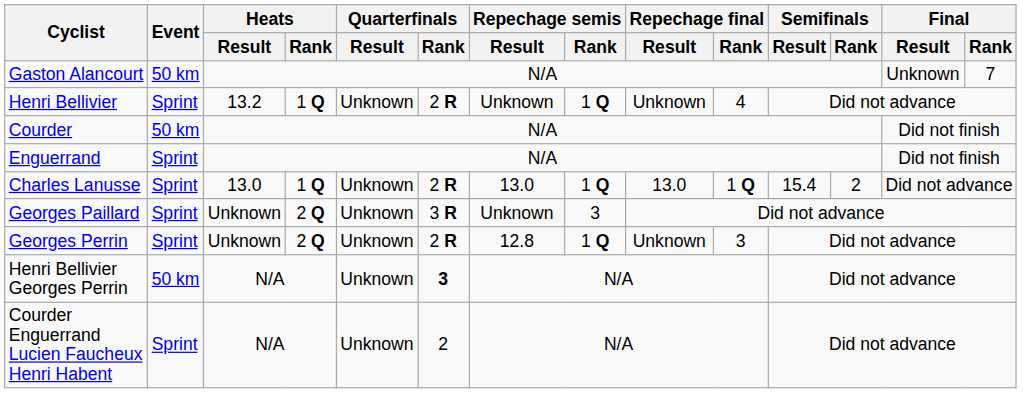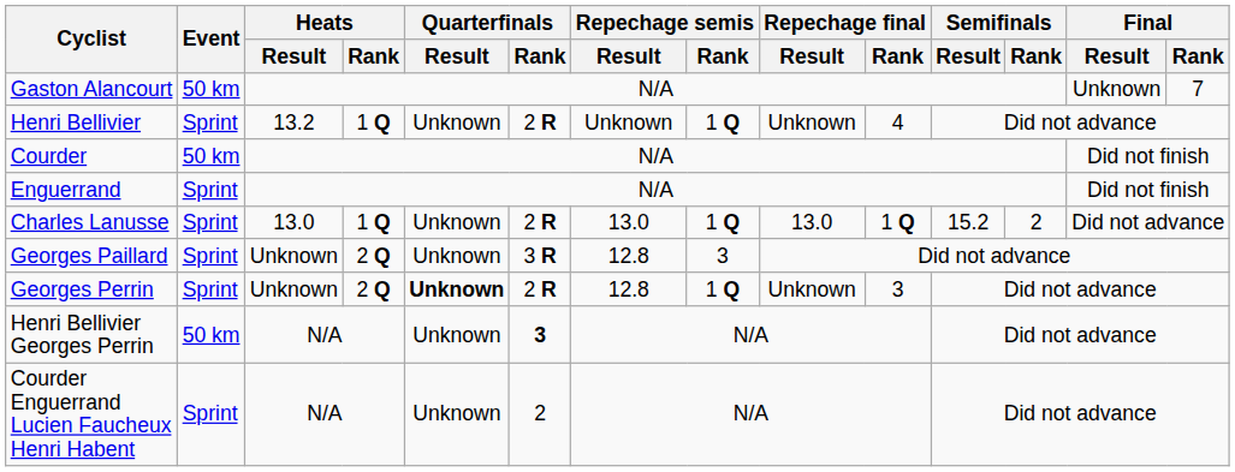Charles Lanusse | Semifinals / Result: 15.4 -> 15.2
Georges Paillard | Repechage semis / Result: Unknown -> 12.8
Georges Perrin | Quarterfinals / Result: normal -> bold
